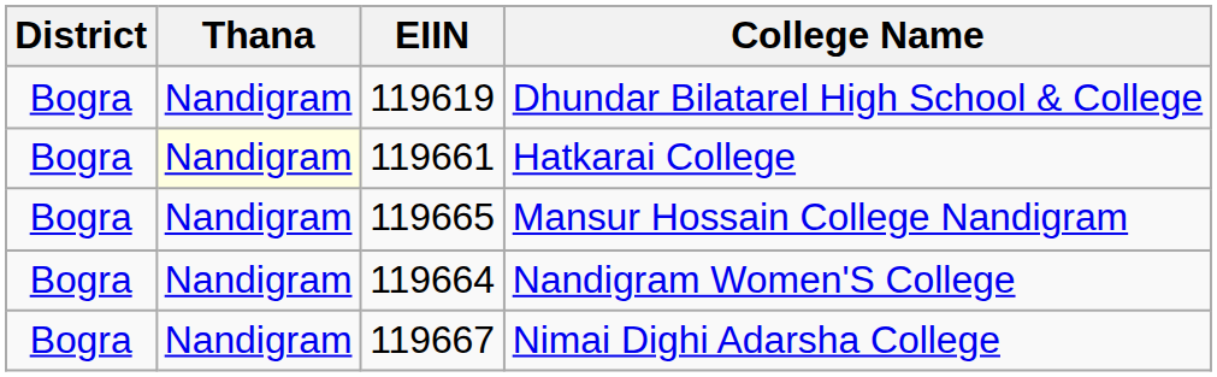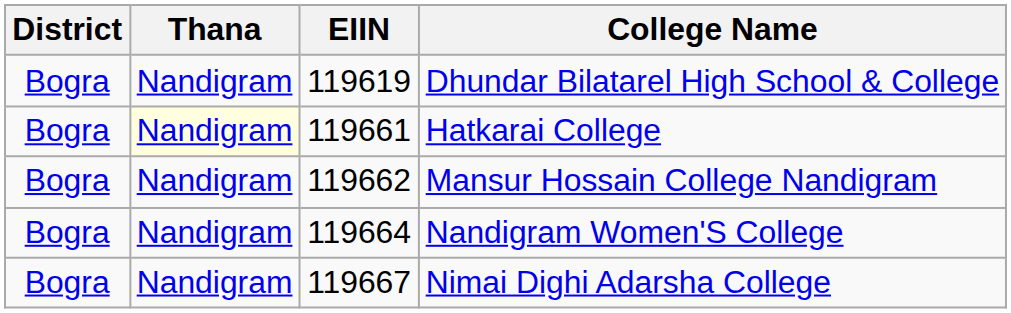Mansur Hossain College Nandigram | EIIN: 119665 -> 119662
